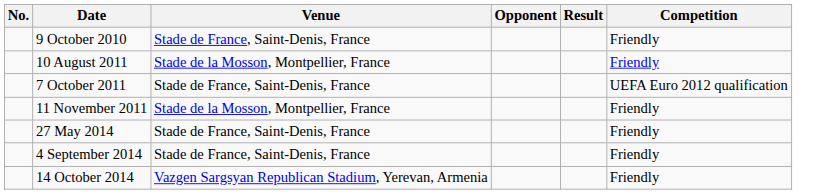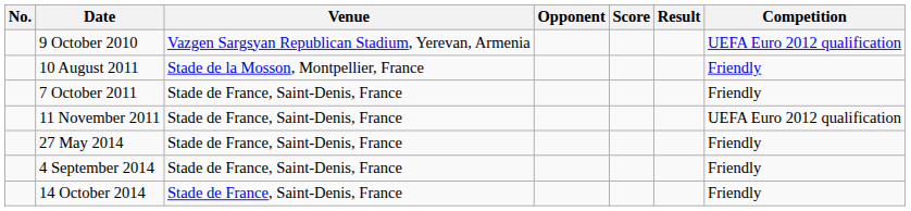+ column: Score
9 October 2010 | Venue: Stade de France, Saint-Denis, France -> Vazgen Sargsyan Republican Stadium, Yerevan, Armenia
9 October 2010 | Competition: Friendly -> UEFA Euro 2012 qualification
7 October 2011 | Competition: UEFA Euro 2012 qualification -> Friendly
11 November 2011 | Venue: Stade de la Mosson, Montpellier, France -> Stade de France, Saint-Denis, France
11 November 2011 | Competition: Friendly -> UEFA Euro 2012 qualification
14 October 2014 | Venue: Vazgen Sargsyan Republican Stadium, Yerevan, Armenia -> Stade de France, Saint-Denis, France
